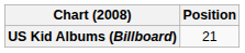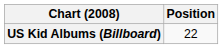US Kid Albums (Billboard) | Position: 21 -> 22
